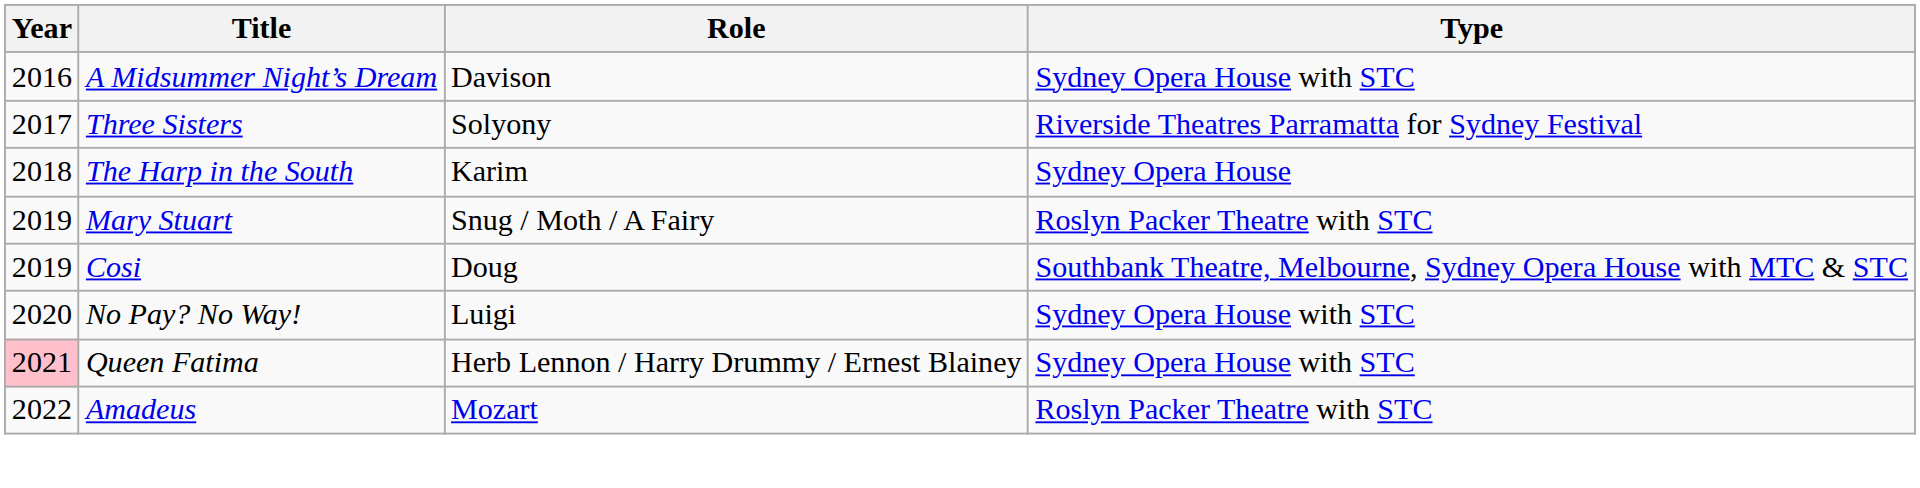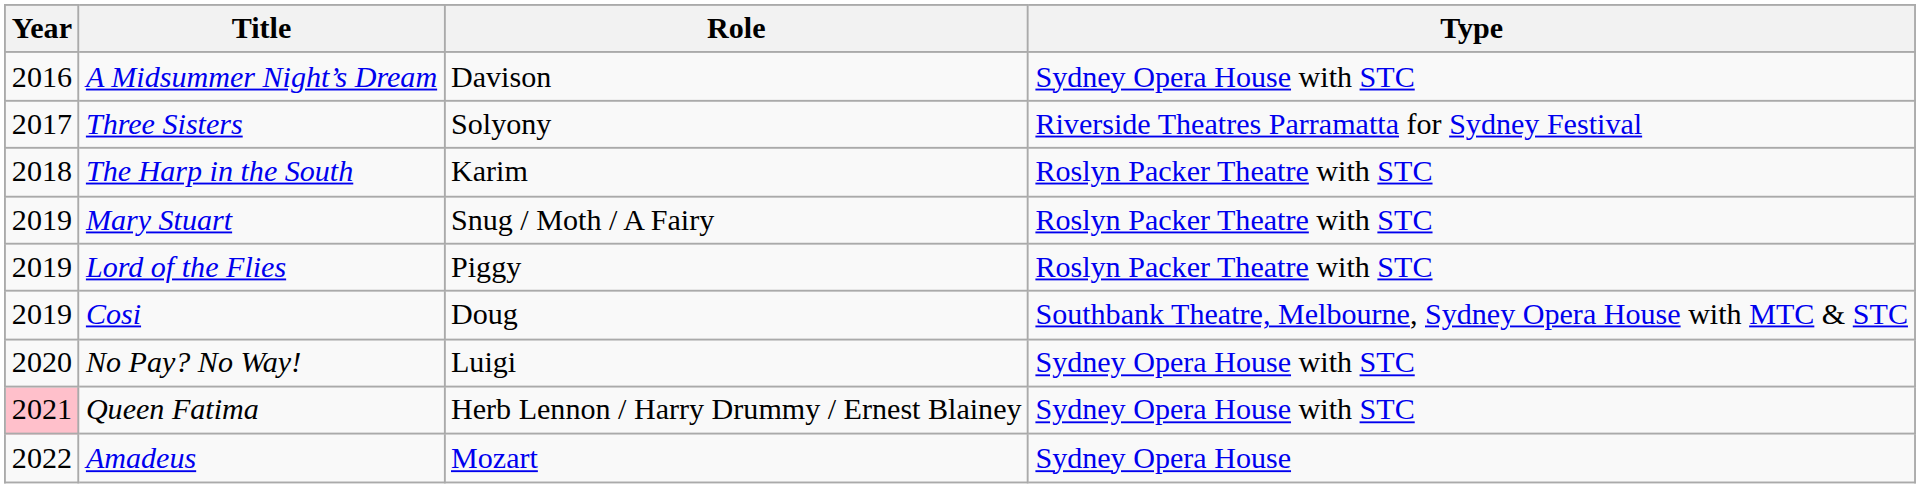The Harp in the South | Type: Sydney Opera House -> Roslyn Packer Theatre with STC
+ row: 2019 | Lord of the Flies | Piggy | Roslyn Packer Theatre with STC
Amadeus | Type: Roslyn Packer Theatre with STC -> Sydney Opera House
